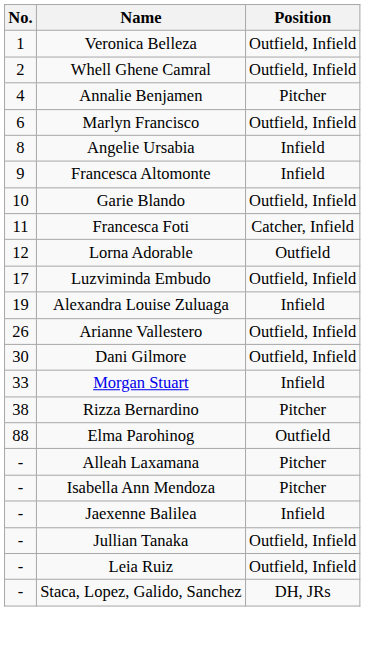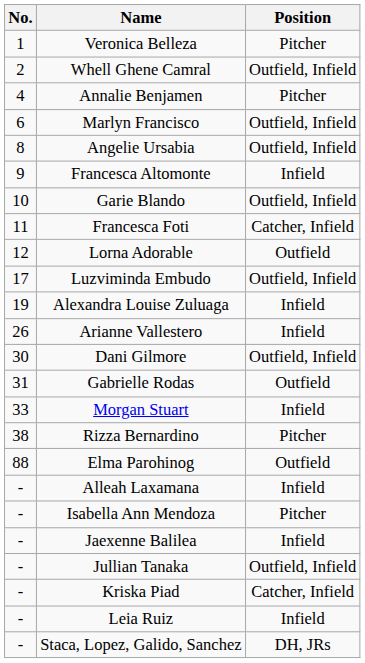Veronica Belleza | Position: Outfield, Infield -> Pitcher
Angelie Ursabia | Position: Infield -> Outfield, Infield
Arianne Vallestero | Position: Outfield, Infield -> Infield
+ row: 31 | Gabrielle Rodas | Outfield
Alleah Laxamana | Position: Pitcher -> Infield
+ row: - | Kriska Piad | Catcher, Infield
Leia Ruiz | Position: Outfield, Infield -> Infield
